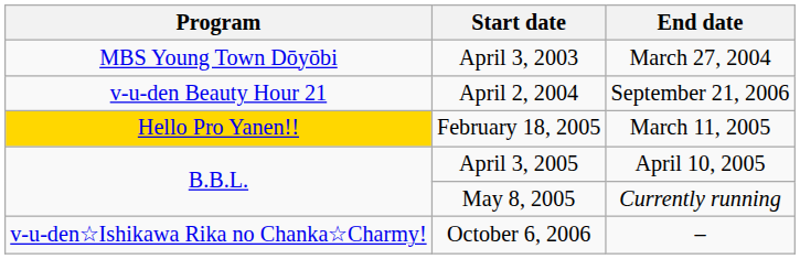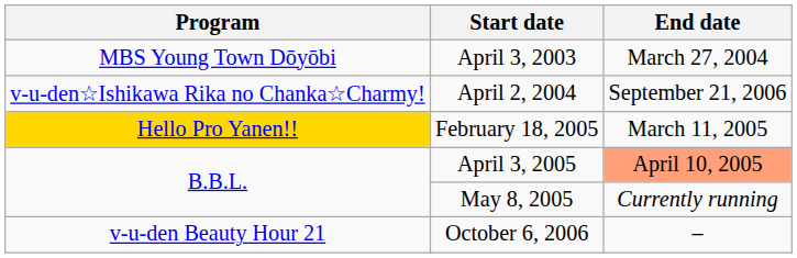April 2, 2004 | Program: v-u-den Beauty Hour 21 -> v-u-den☆Ishikawa Rika no Chanka☆Charmy!
April 3, 2005 | End date: no background -> lightsalmon background
October 6, 2006 | Program: v-u-den☆Ishikawa Rika no Chanka☆Charmy! -> v-u-den Beauty Hour 21
